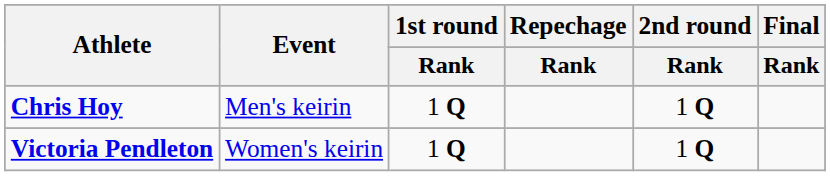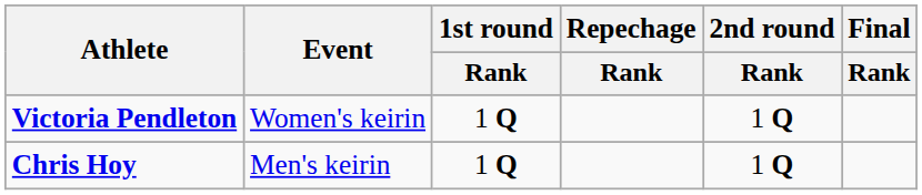rows swapped: Chris Hoy <-> Victoria Pendleton
